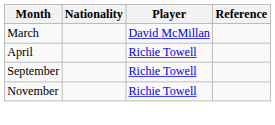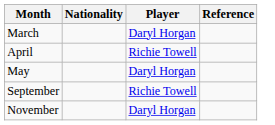March | Player: David McMillan -> Daryl Horgan
+ row: May | Daryl Horgan
November | Player: Richie Towell -> Daryl Horgan
